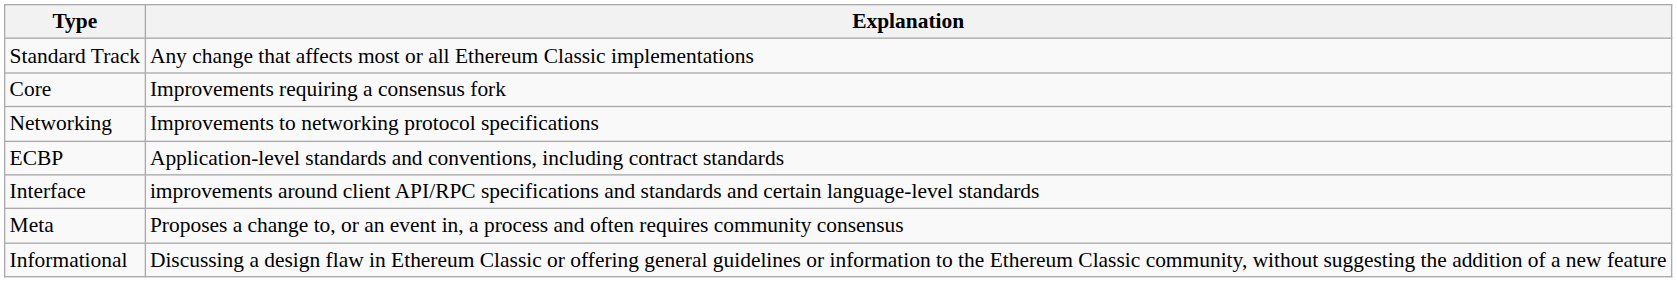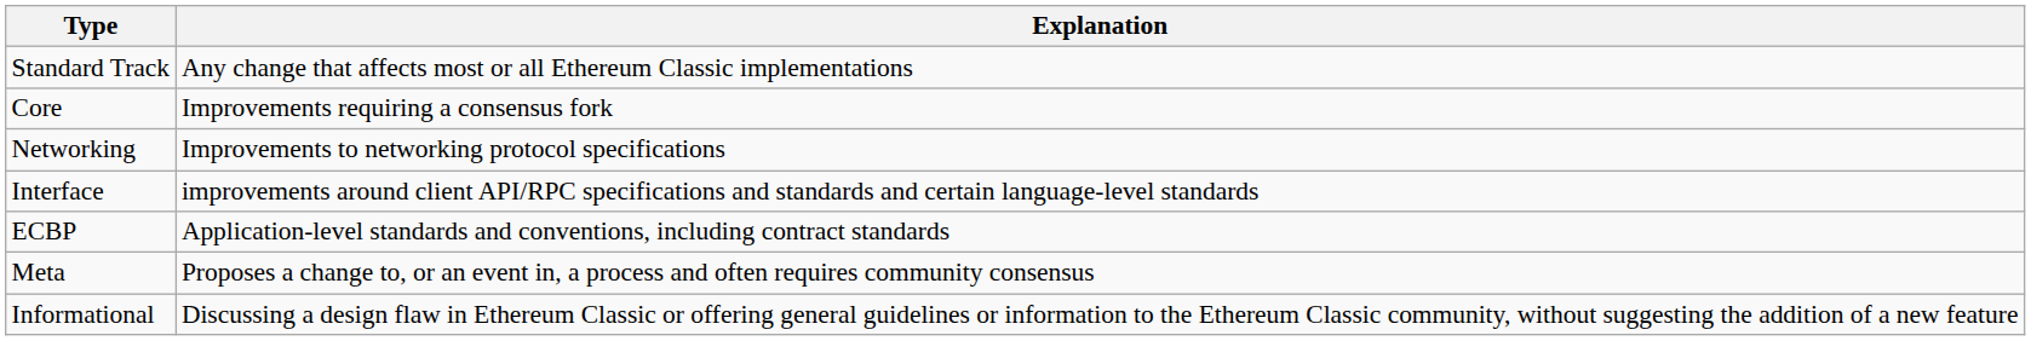rows swapped: Interface <-> ECBP
